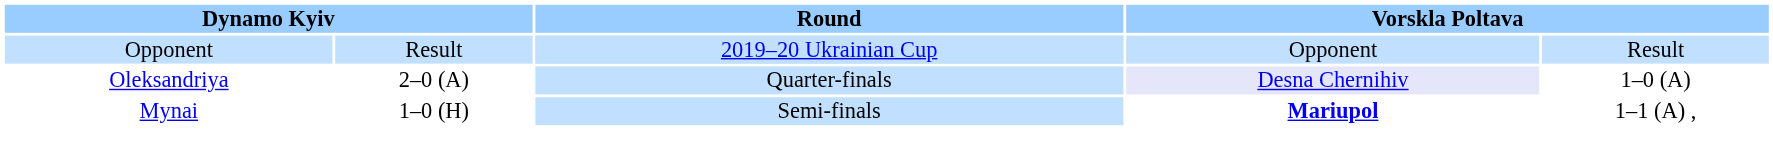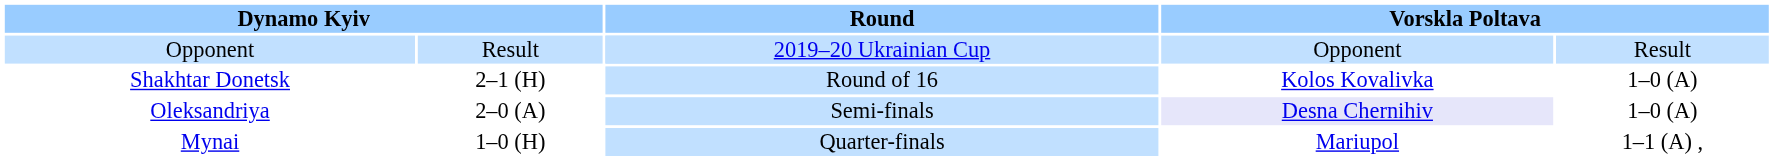+ row: Shakhtar Donetsk | 2–1 (H) | Round of 16 | Kolos Kovalivka | 1–0 (A)
Oleksandriya | Round: Quarter-finals -> Semi-finals
Mynai | Round: Semi-finals -> Quarter-finals
Mynai | column 4: bold -> normal
